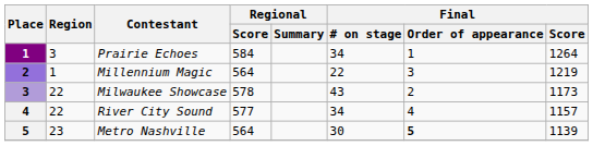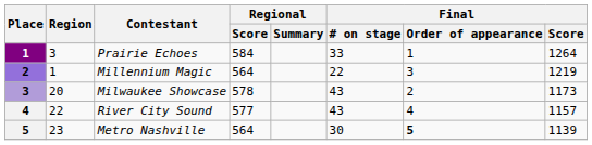Prairie Echoes | Final / # on stage: 34 -> 33
Milwaukee Showcase | Region: 22 -> 20
River City Sound | Final / # on stage: 34 -> 43
